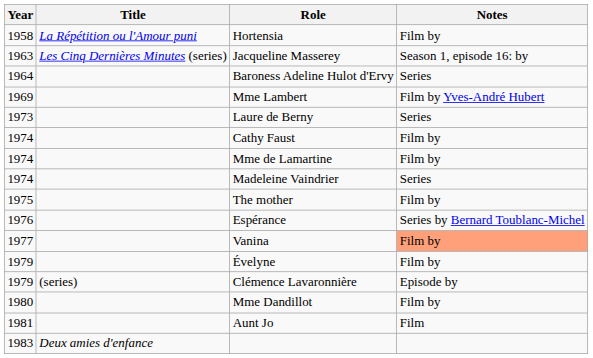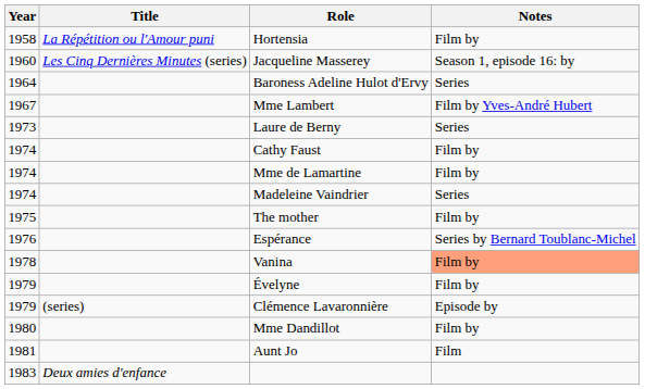Jacqueline Masserey | Year: 1963 -> 1960
Mme Lambert | Year: 1969 -> 1967
Vanina | Year: 1977 -> 1978
